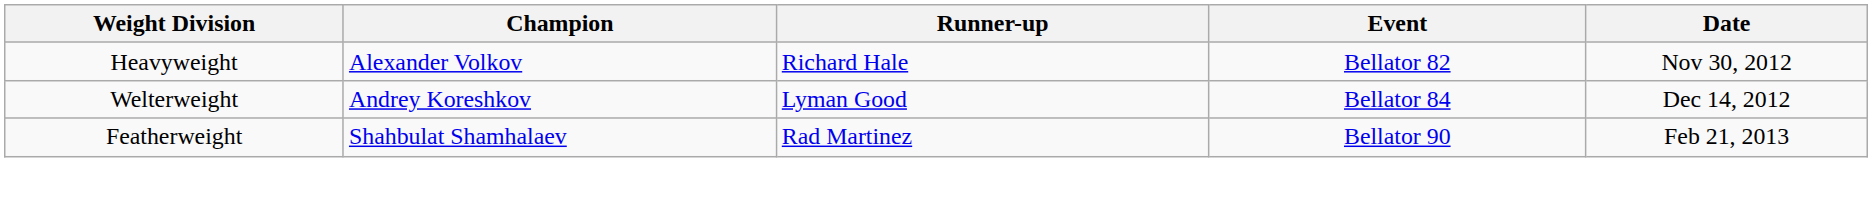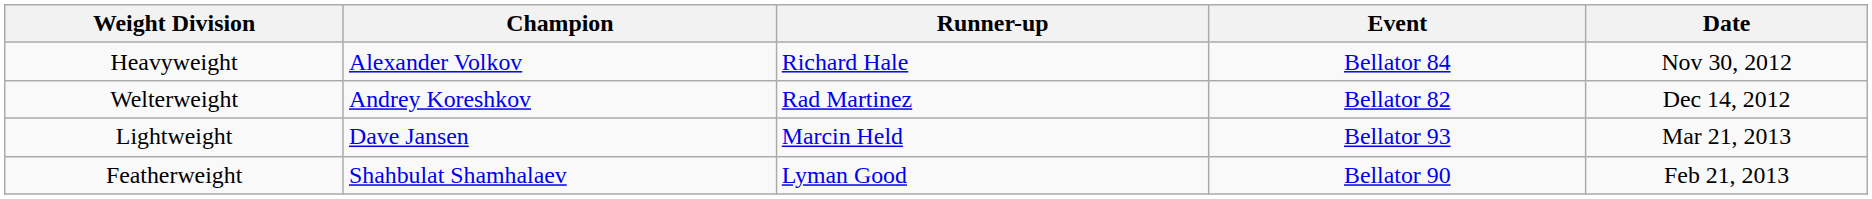Heavyweight | Event: Bellator 82 -> Bellator 84
Welterweight | Runner-up: Lyman Good -> Rad Martinez
Welterweight | Event: Bellator 84 -> Bellator 82
+ row: Lightweight | Dave Jansen | Marcin Held | Bellator 93 | Mar 21, 2013
Featherweight | Runner-up: Rad Martinez -> Lyman Good
